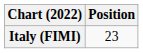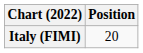Italy (FIMI) | Position: 23 -> 20
